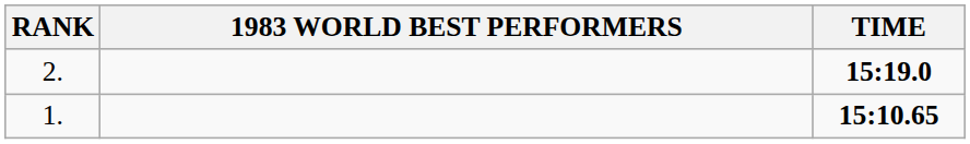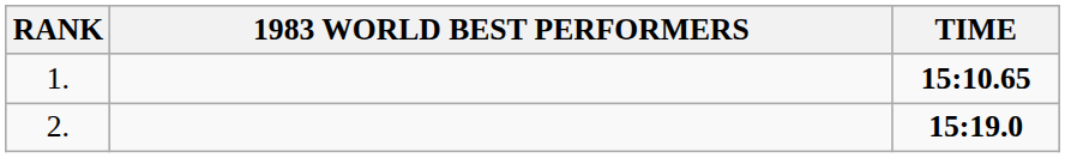rows swapped: 1. <-> 2.
